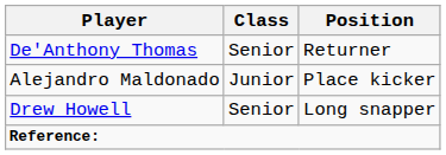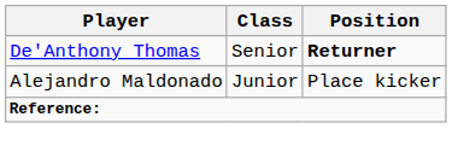De'Anthony Thomas | Position: normal -> bold
- row: Drew Howell | Senior | Long snapper
